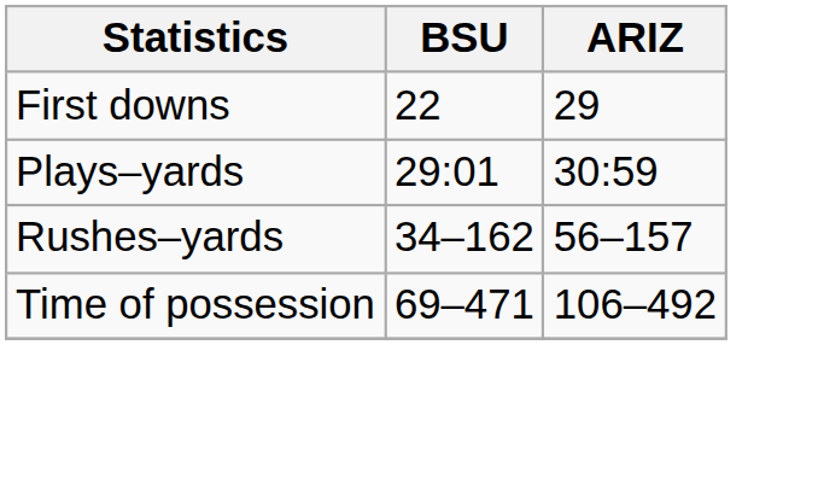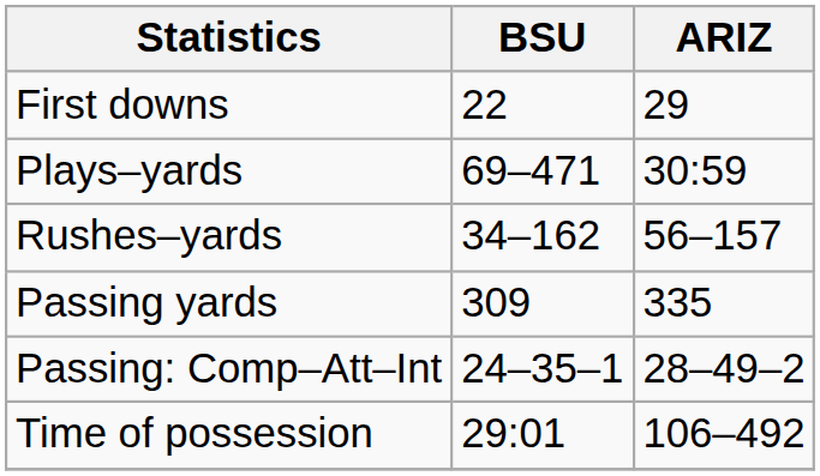Plays–yards | BSU: 29:01 -> 69–471
+ row: Passing yards | 309 | 335
+ row: Passing: Comp–Att–Int | 24–35–1 | 28–49–2
Time of possession | BSU: 69–471 -> 29:01
